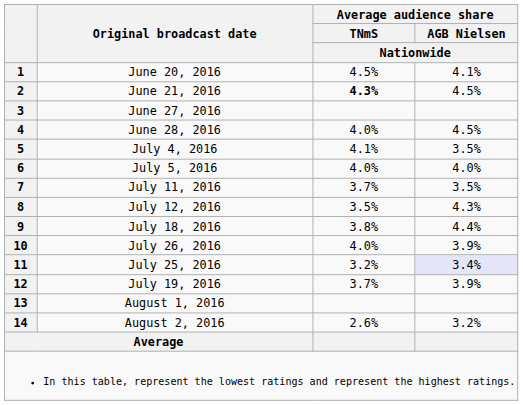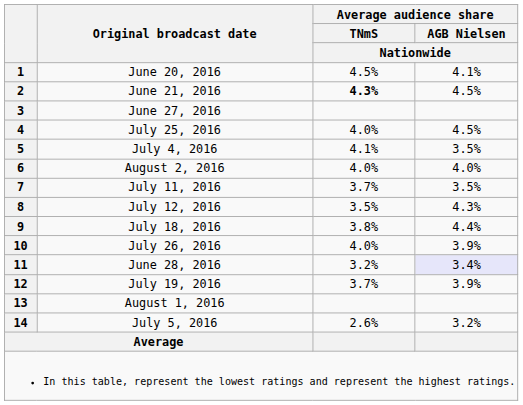4 | Original broadcast date: June 28, 2016 -> July 25, 2016
6 | Original broadcast date: July 5, 2016 -> August 2, 2016
11 | Original broadcast date: July 25, 2016 -> June 28, 2016
14 | Original broadcast date: August 2, 2016 -> July 5, 2016
